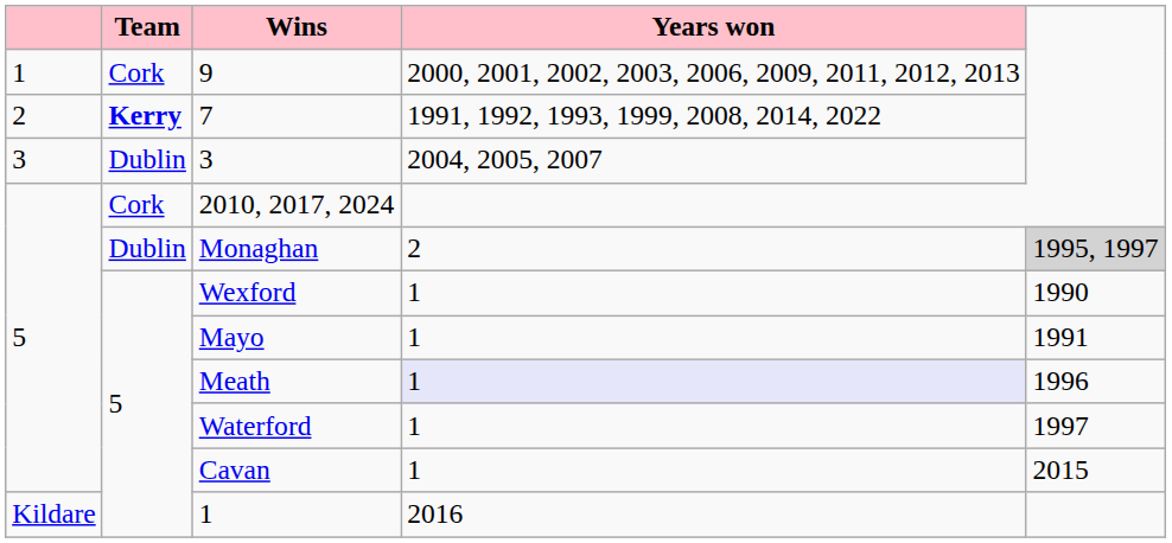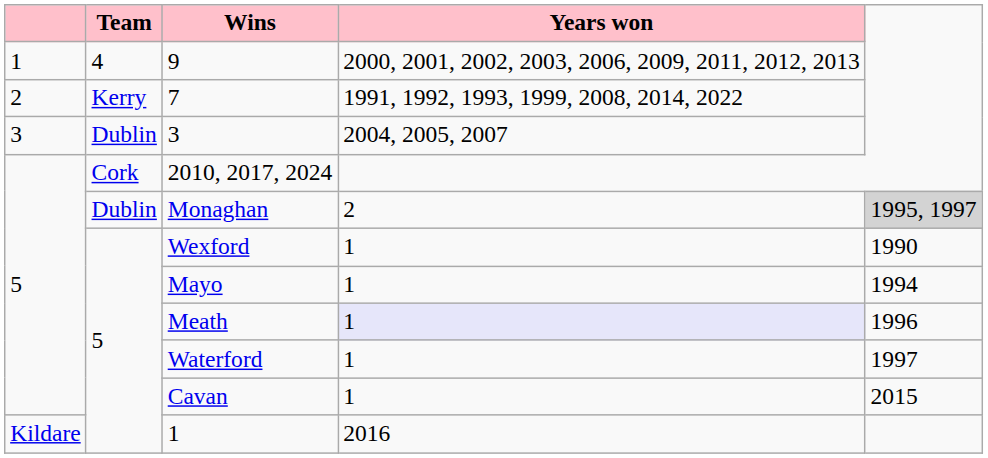9 | Team: Cork -> 4
7 | Team: bold -> normal
Mayo | column 5: 1991 -> 1994
